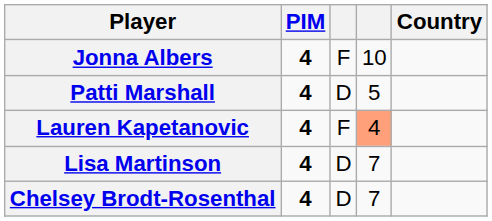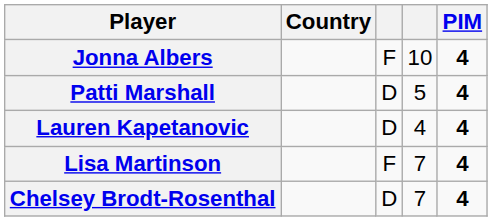columns swapped: Country <-> PIM
Lauren Kapetanovic | column 3: F -> D
Lauren Kapetanovic | column 4: lightsalmon background -> no background
Lisa Martinson | column 3: D -> F
